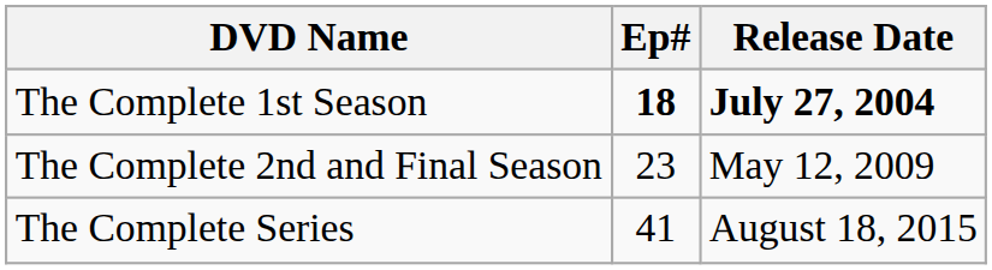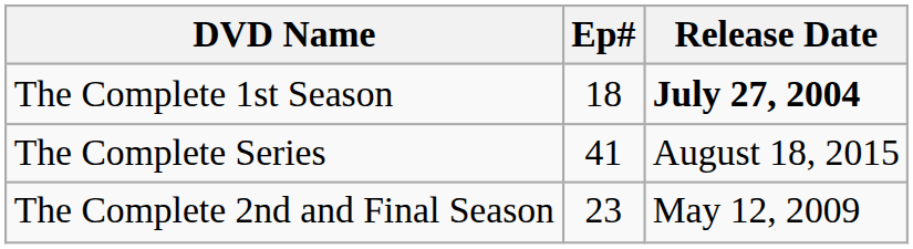The Complete 1st Season | Ep#: bold -> normal
rows swapped: The Complete 2nd and Final Season <-> The Complete Series
